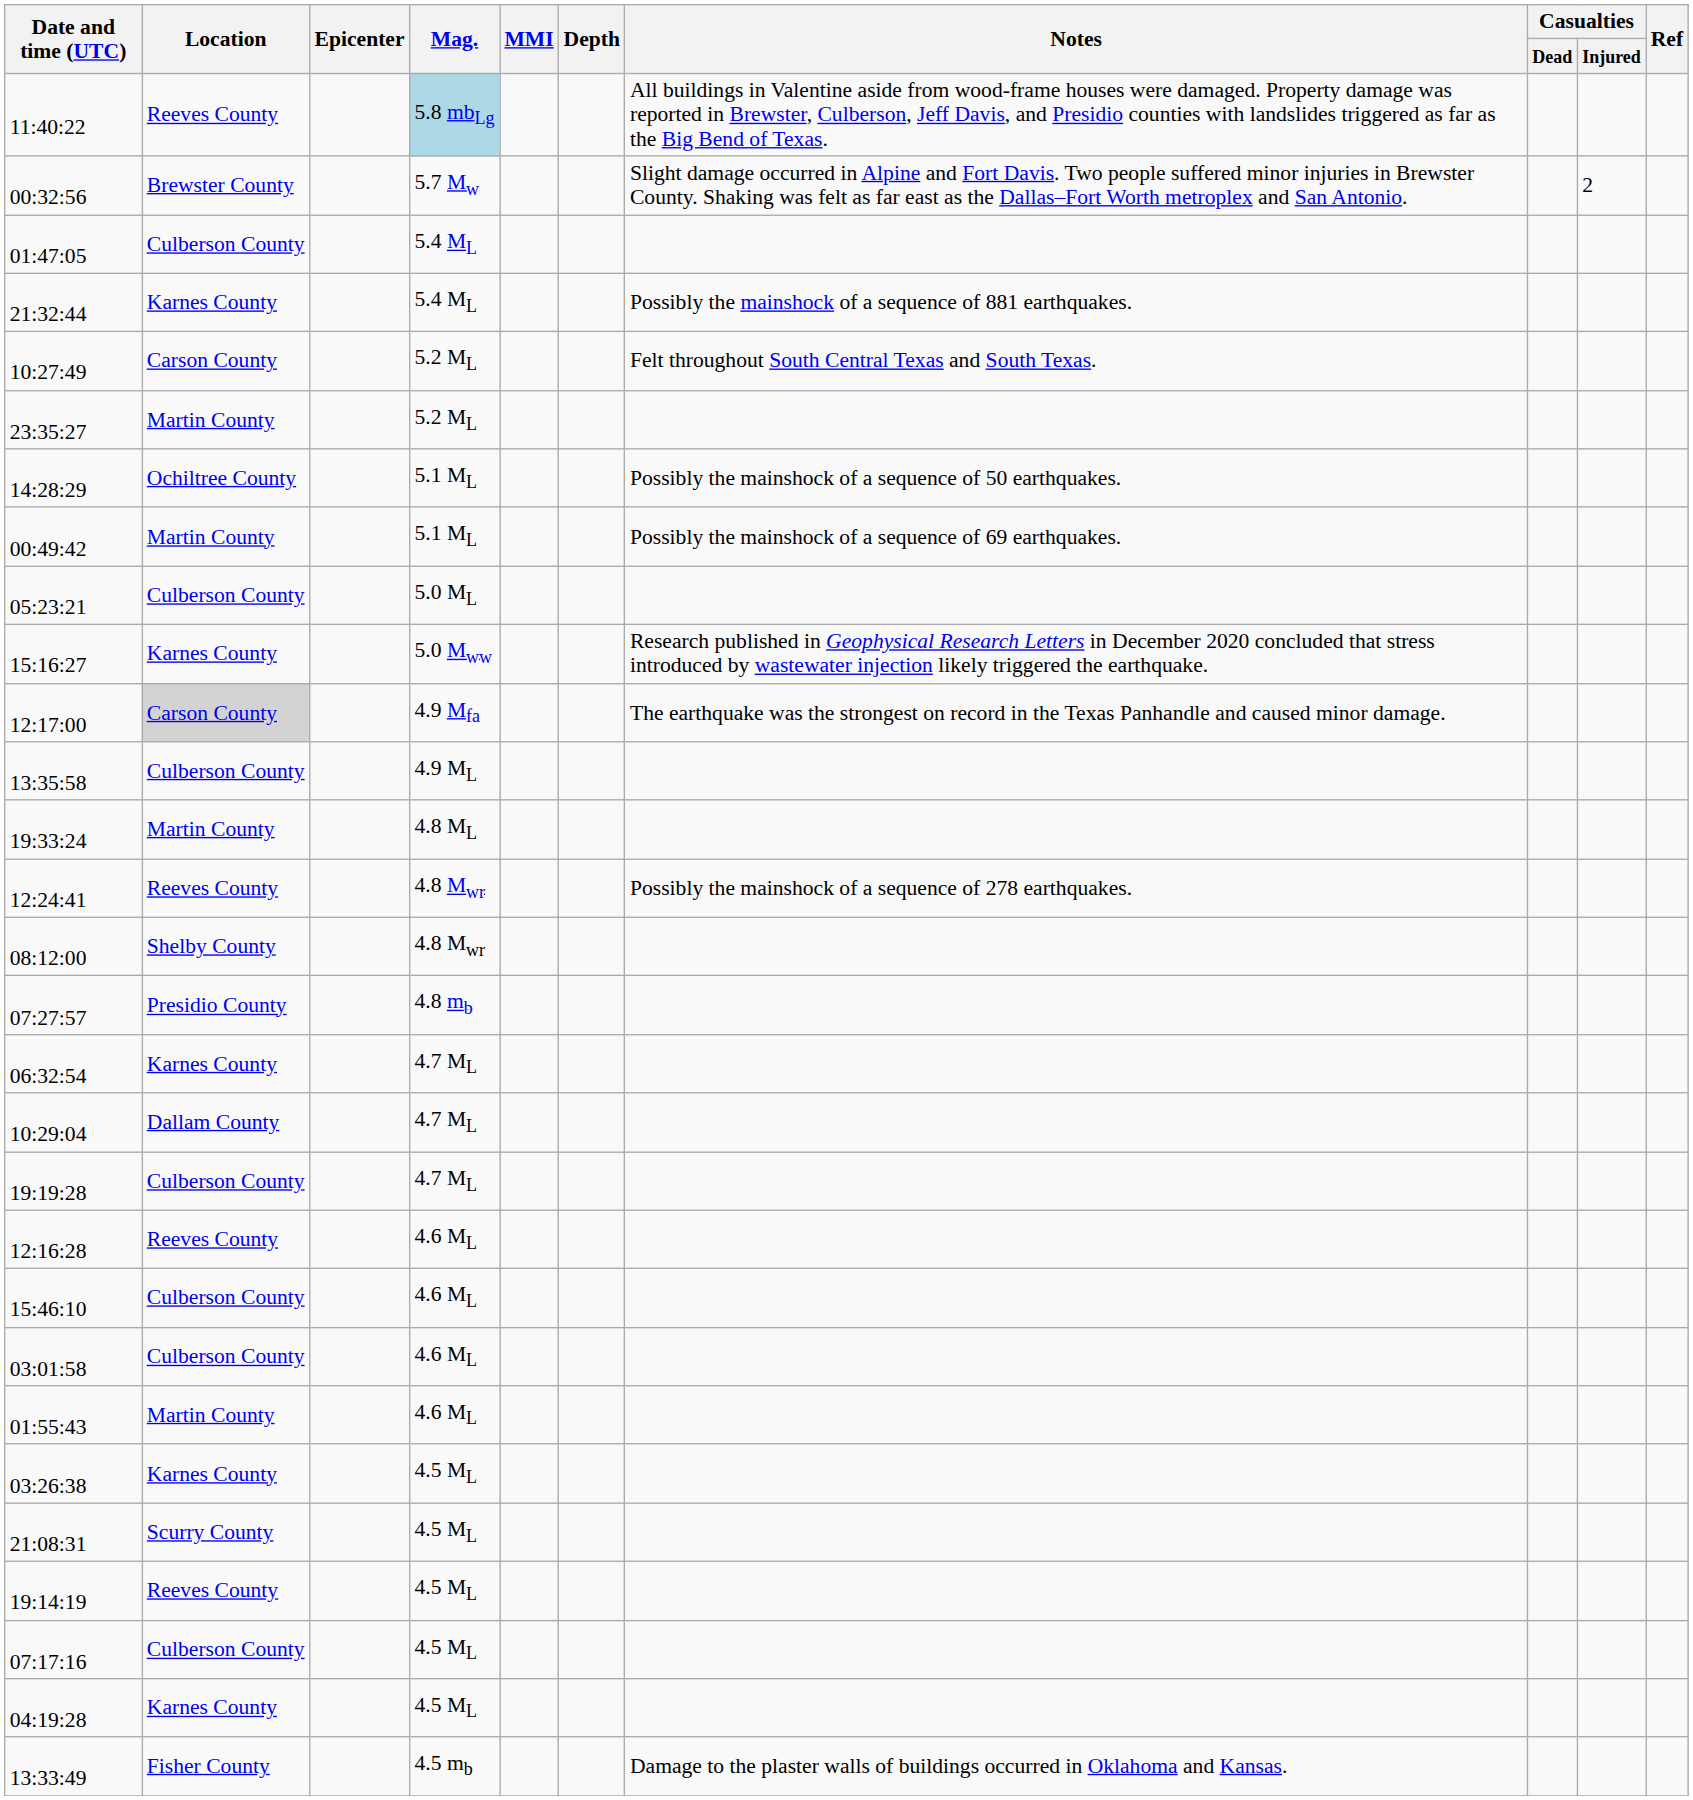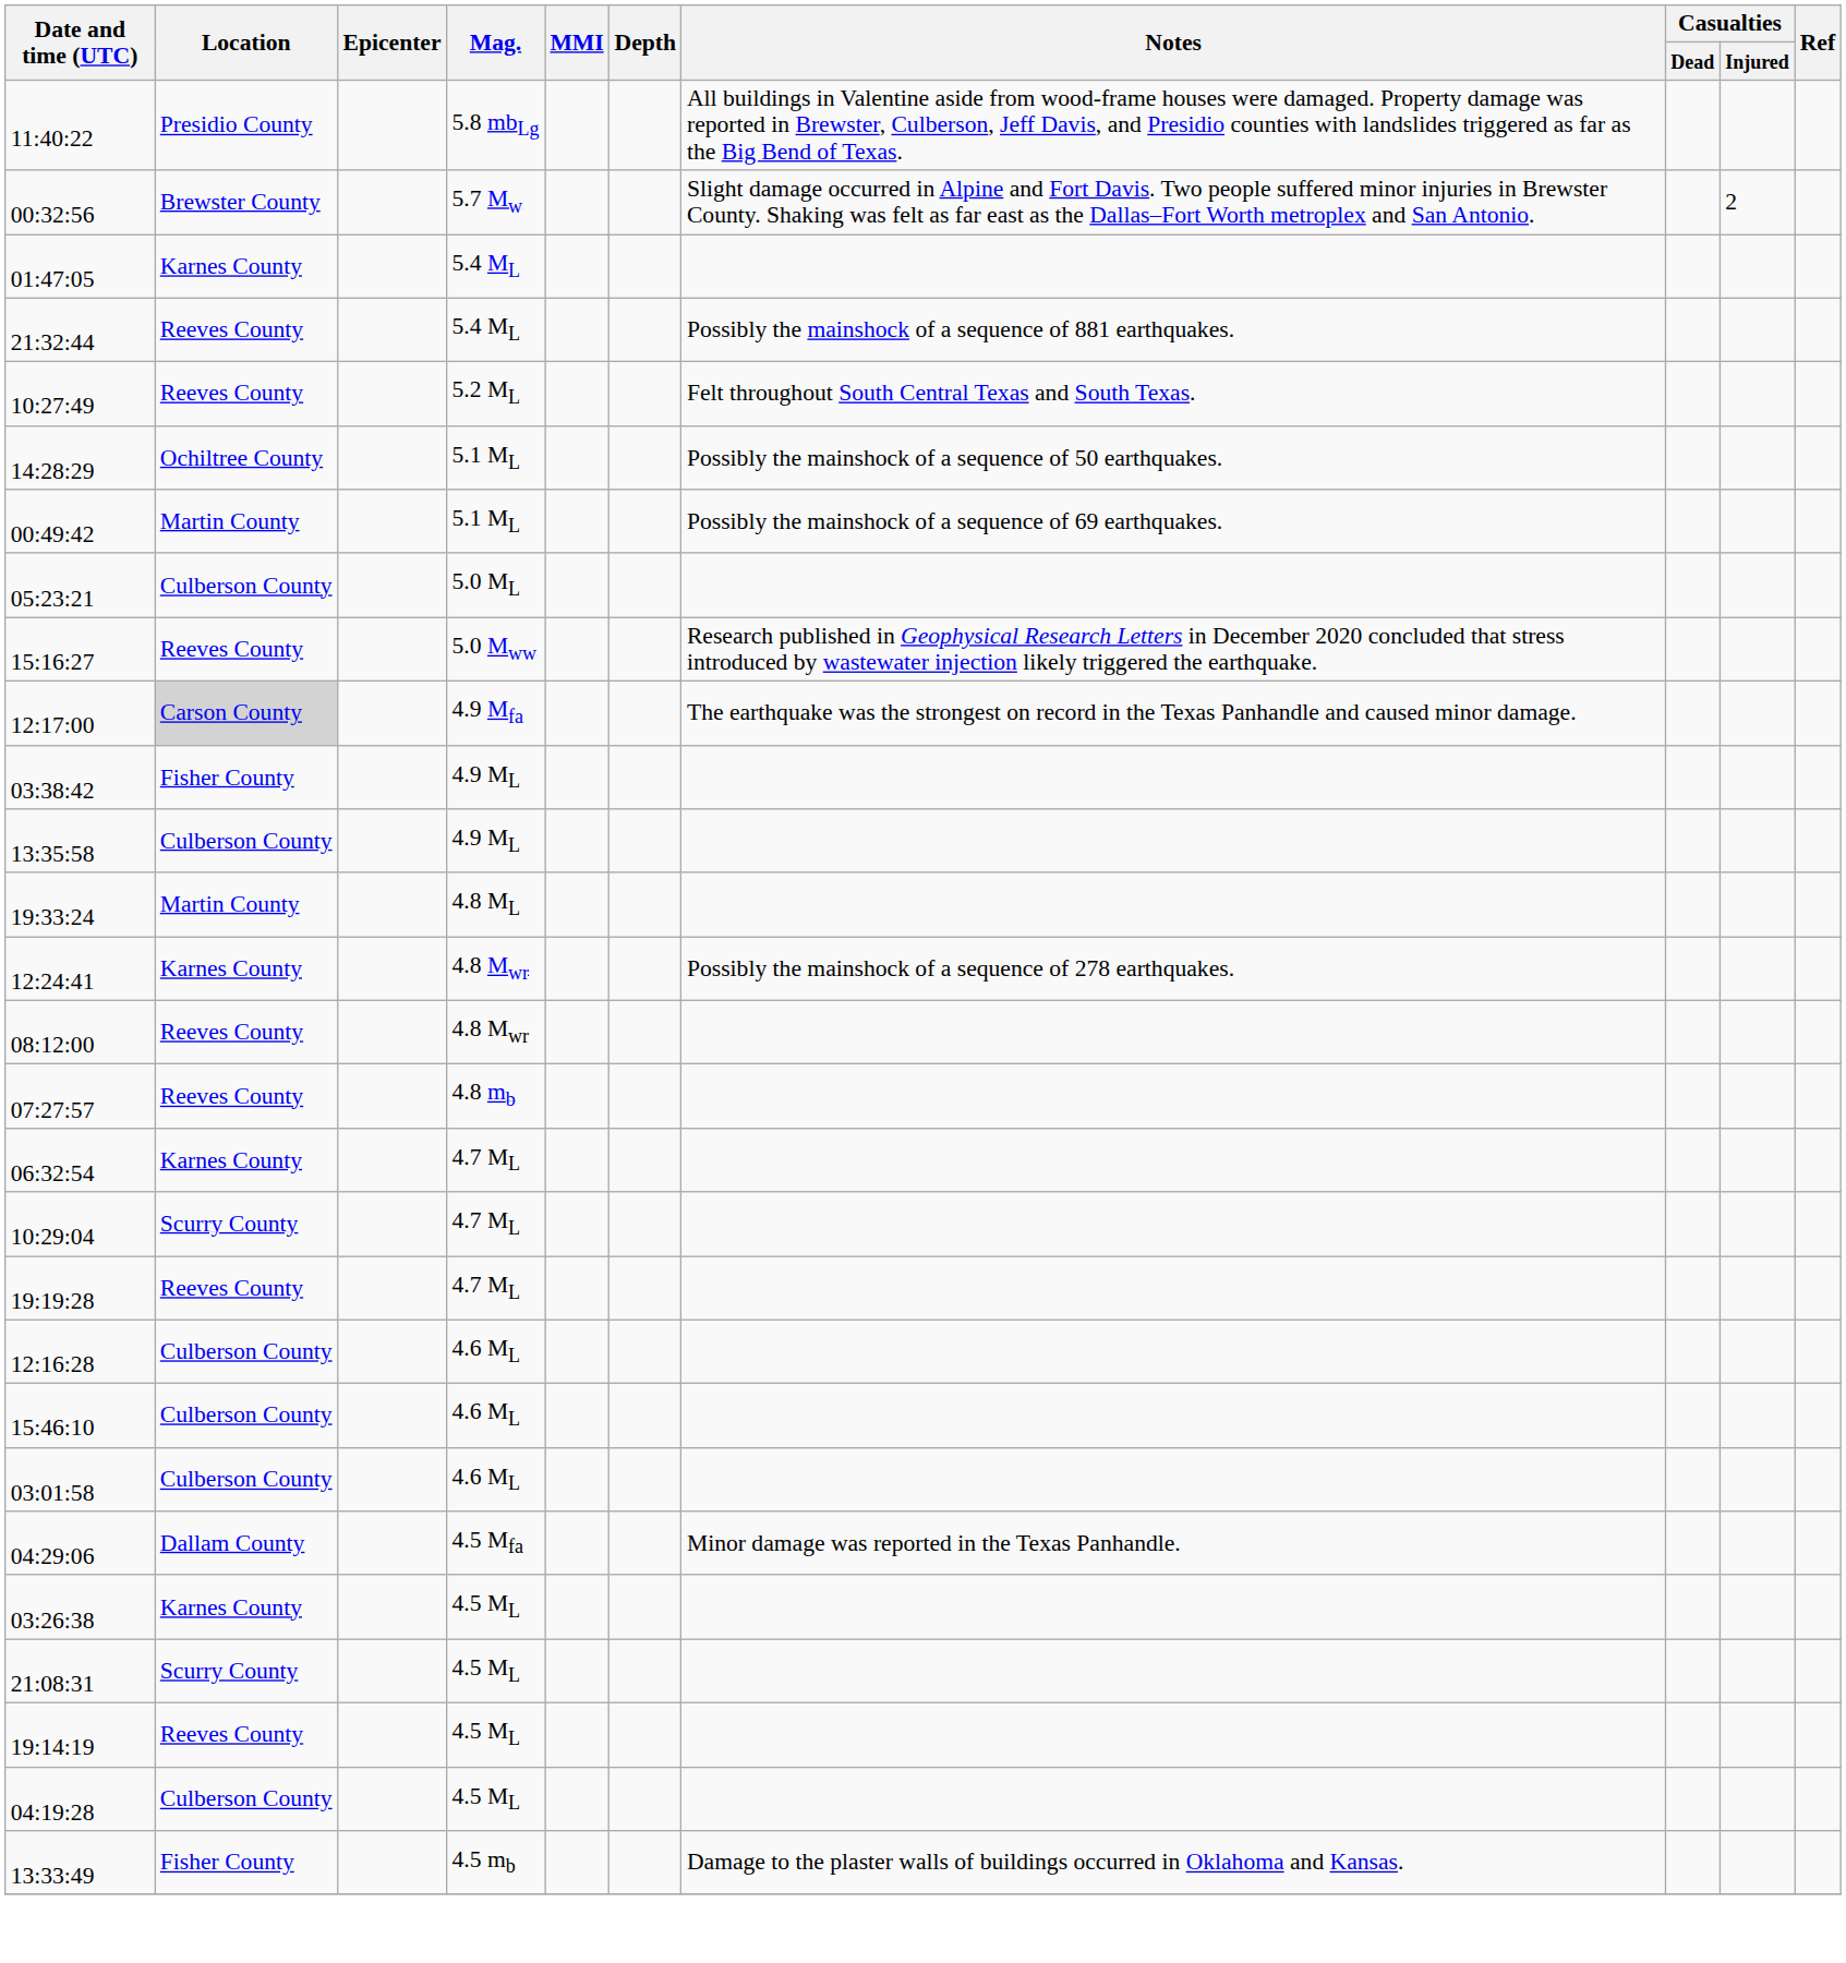11:40:22 | Location: Reeves County -> Presidio County
11:40:22 | Mag.: lightblue background -> no background
01:47:05 | Location: Culberson County -> Karnes County
21:32:44 | Location: Karnes County -> Reeves County
10:27:49 | Location: Carson County -> Reeves County
- row: 23:35:27 | Martin County | 5.2 ML
15:16:27 | Location: Karnes County -> Reeves County
+ row: 03:38:42 | Fisher County | 4.9 ML
12:24:41 | Location: Reeves County -> Karnes County
08:12:00 | Location: Shelby County -> Reeves County
07:27:57 | Location: Presidio County -> Reeves County
10:29:04 | Location: Dallam County -> Scurry County
19:19:28 | Location: Culberson County -> Reeves County
12:16:28 | Location: Reeves County -> Culberson County
- row: 01:55:43 | Martin County | 4.6 ML
+ row: 04:29:06 | Dallam County | 4.5 Mfa | Minor damage was reported in the Texas Panhandle.
- row: 07:17:16 | Culberson County | 4.5 ML
04:19:28 | Location: Karnes County -> Culberson County
